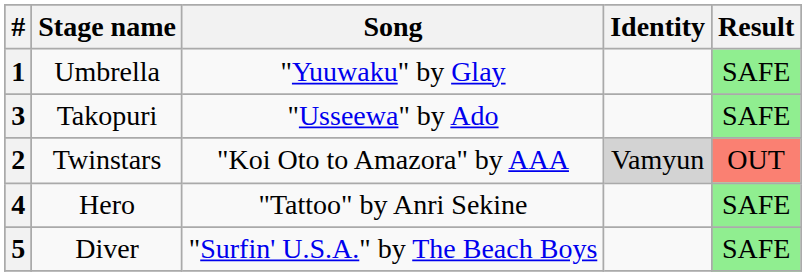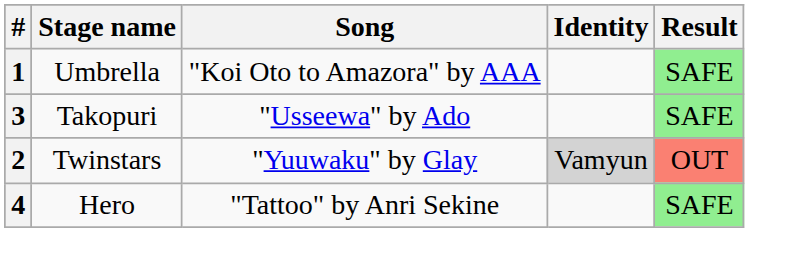1 | Song: "Yuuwaku" by Glay -> "Koi Oto to Amazora" by AAA
2 | Song: "Koi Oto to Amazora" by AAA -> "Yuuwaku" by Glay
- row: 5 | Diver | "Surfin' U.S.A." by The Beach Boys | SAFE
